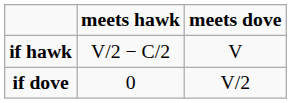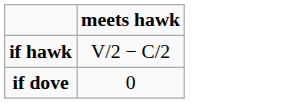- column: meets dove | V | V/2
